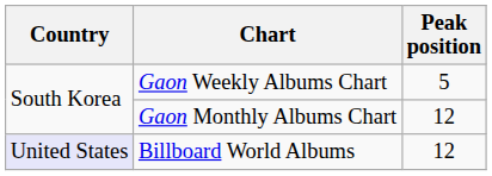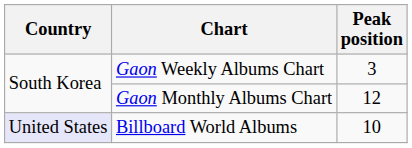Gaon Weekly Albums Chart | Peak position: 5 -> 3
Billboard World Albums | Peak position: 12 -> 10
